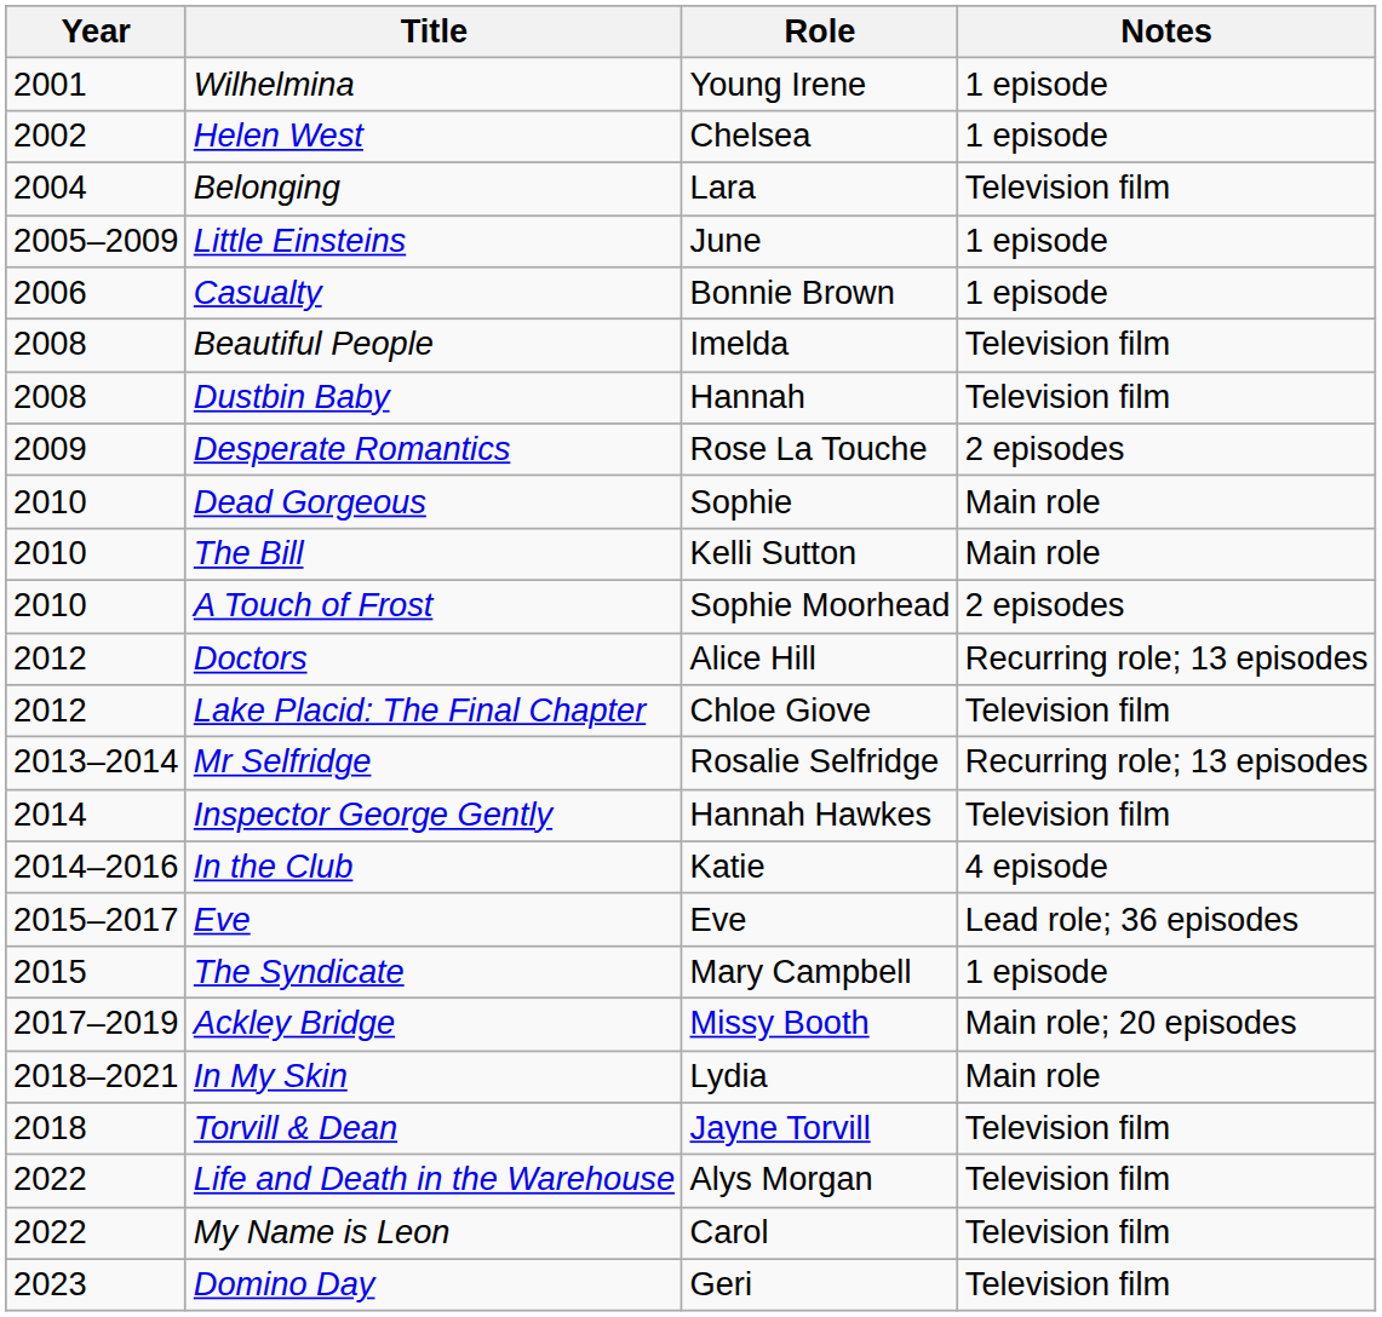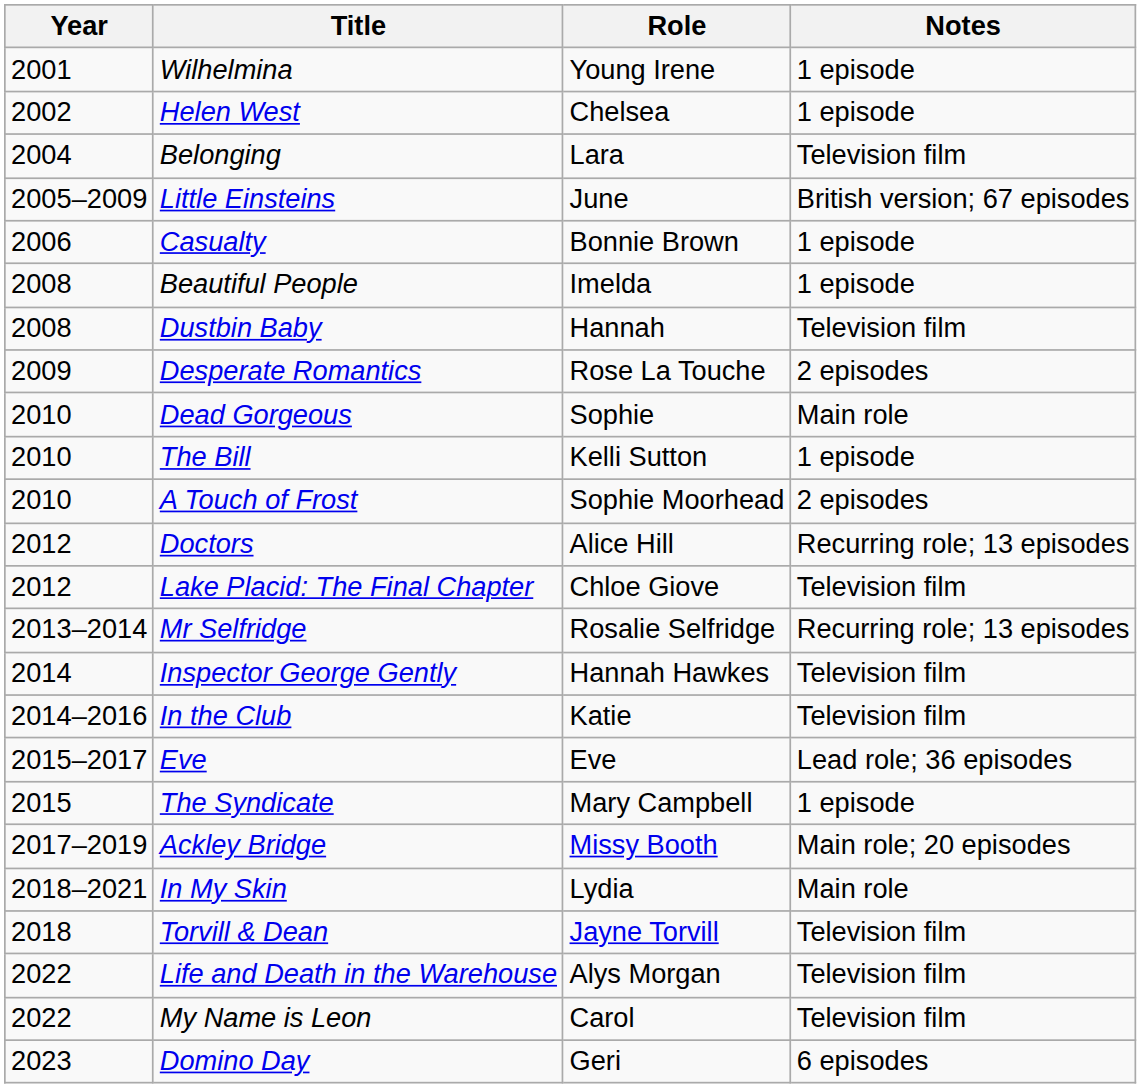Little Einsteins | Notes: 1 episode -> British version; 67 episodes
Beautiful People | Notes: Television film -> 1 episode
The Bill | Notes: Main role -> 1 episode
In the Club | Notes: 4 episode -> Television film
Domino Day | Notes: Television film -> 6 episodes
